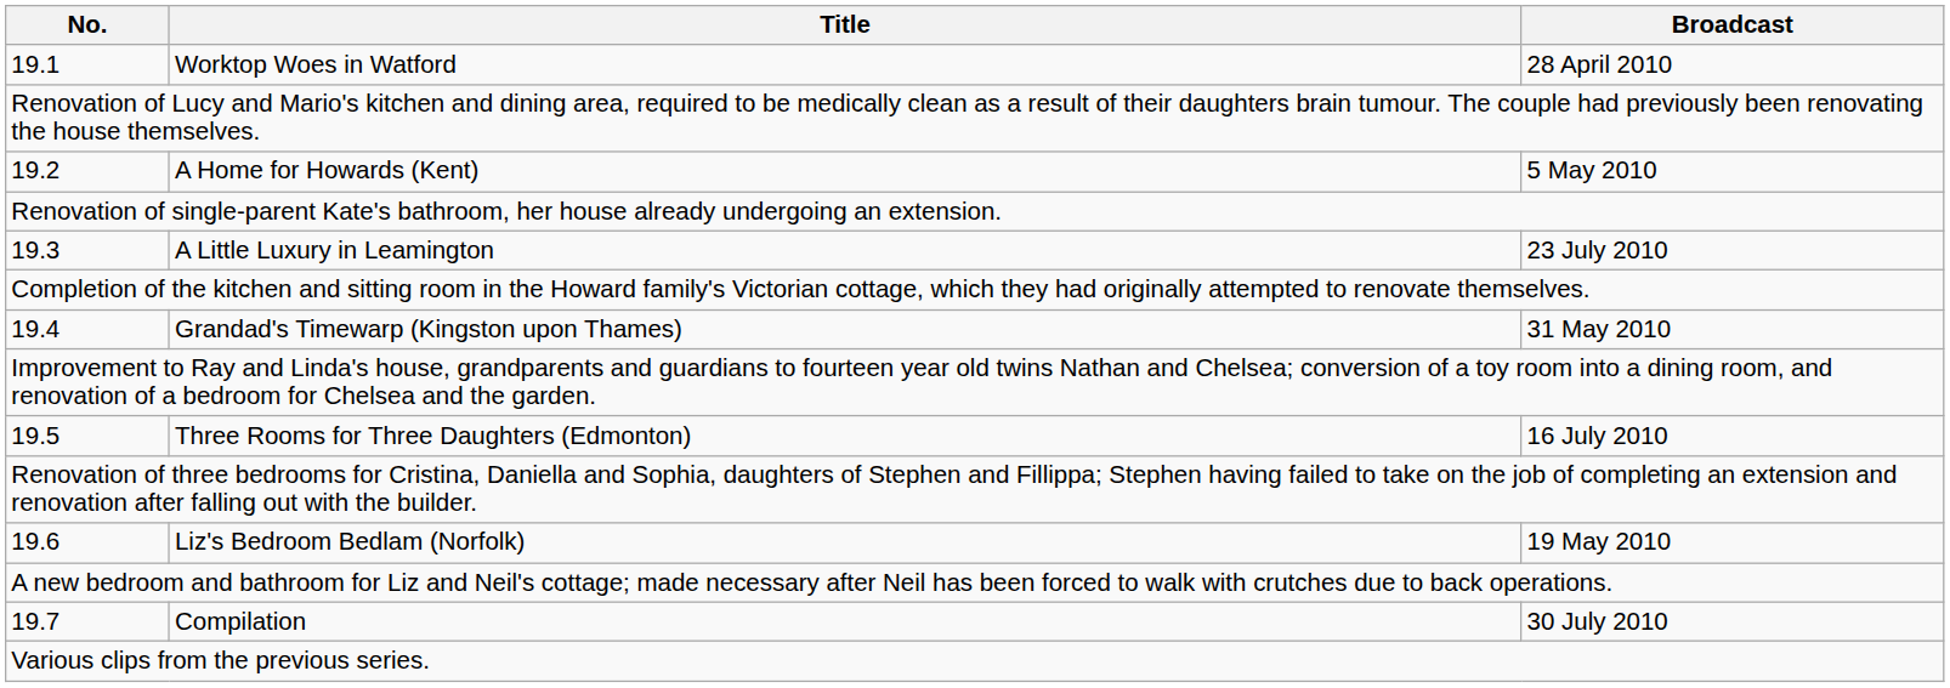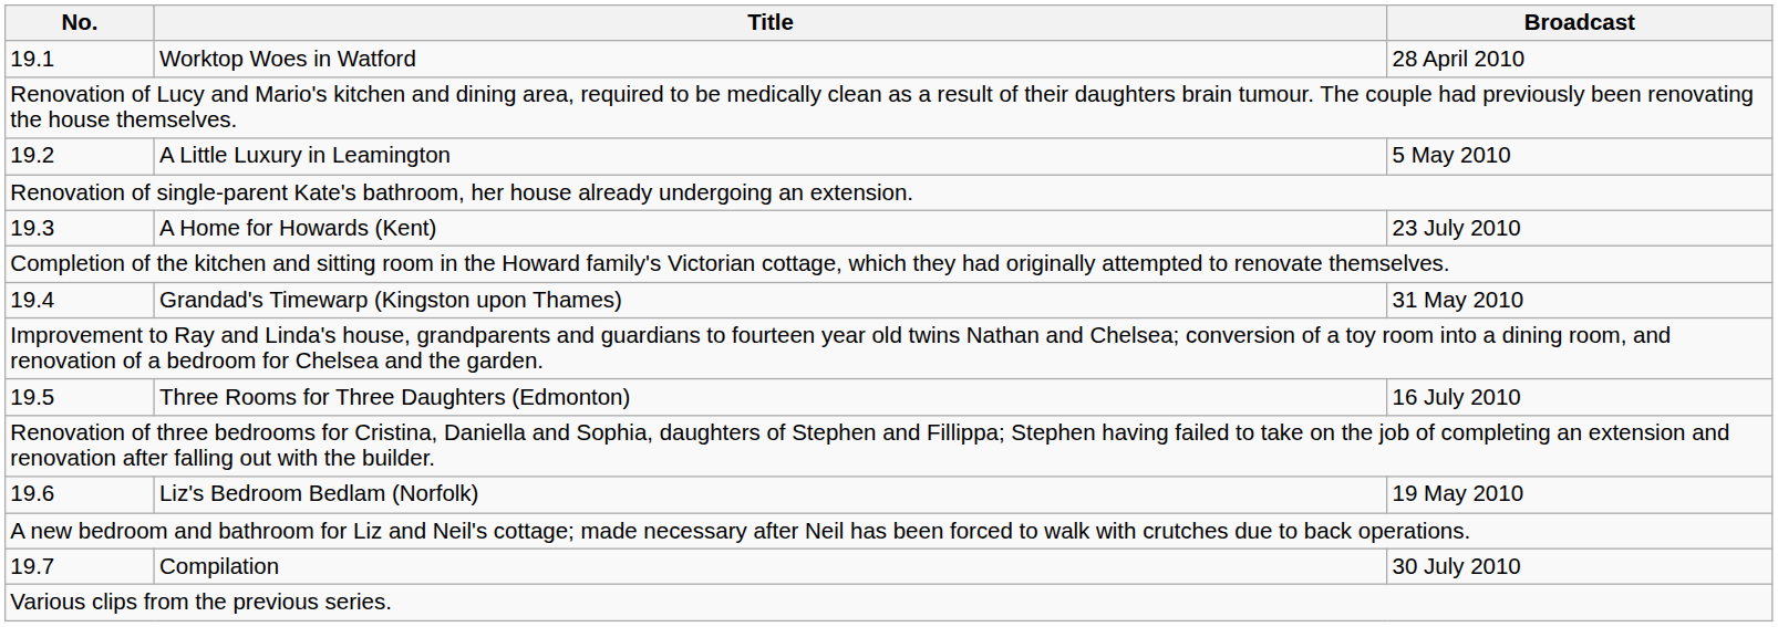19.2 | Title: A Home for Howards (Kent) -> A Little Luxury in Leamington
19.3 | Title: A Little Luxury in Leamington -> A Home for Howards (Kent)
